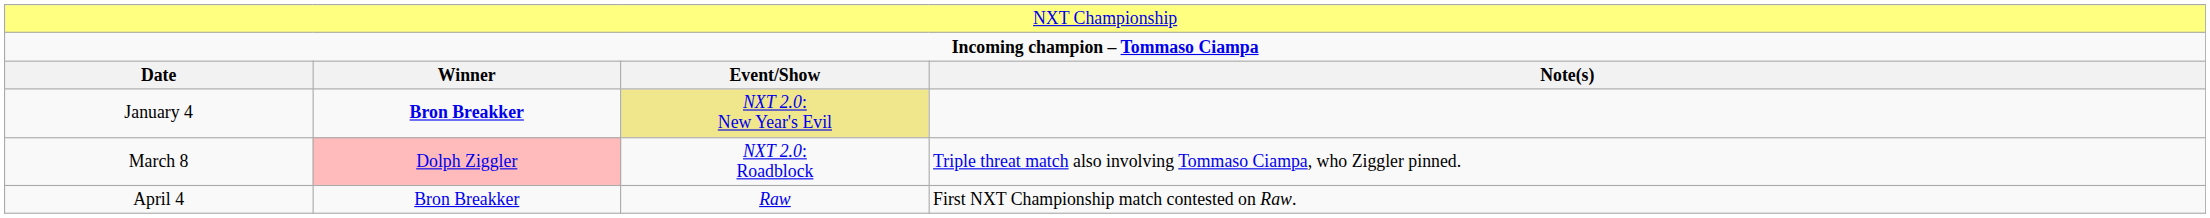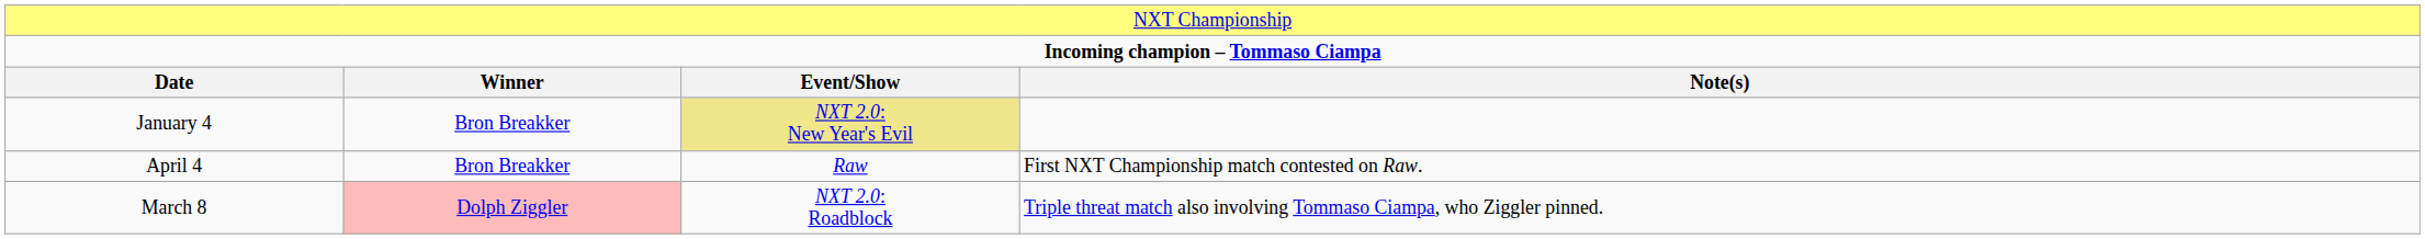January 4 | column 2: bold -> normal
rows swapped: March 8 <-> April 4
